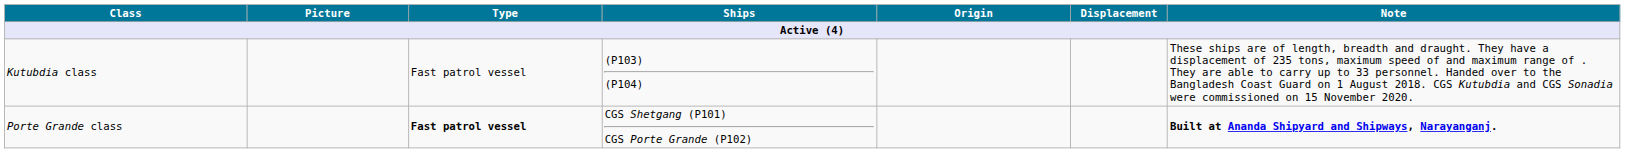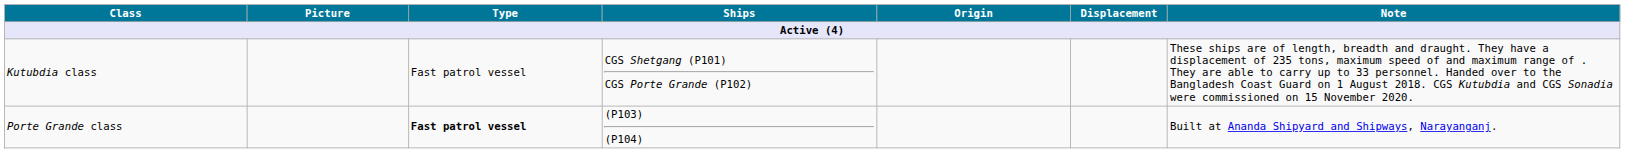Kutubdia class | Ships: (P103) (P104) -> CGS Shetgang (P101) CGS Porte Grande (P102)
Porte Grande class | Ships: CGS Shetgang (P101) CGS Porte Grande (P102) -> (P103) (P104)
Porte Grande class | Note: bold -> normal
